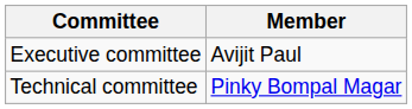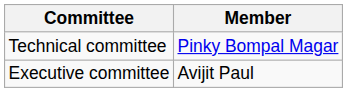rows swapped: Executive committee <-> Technical committee
